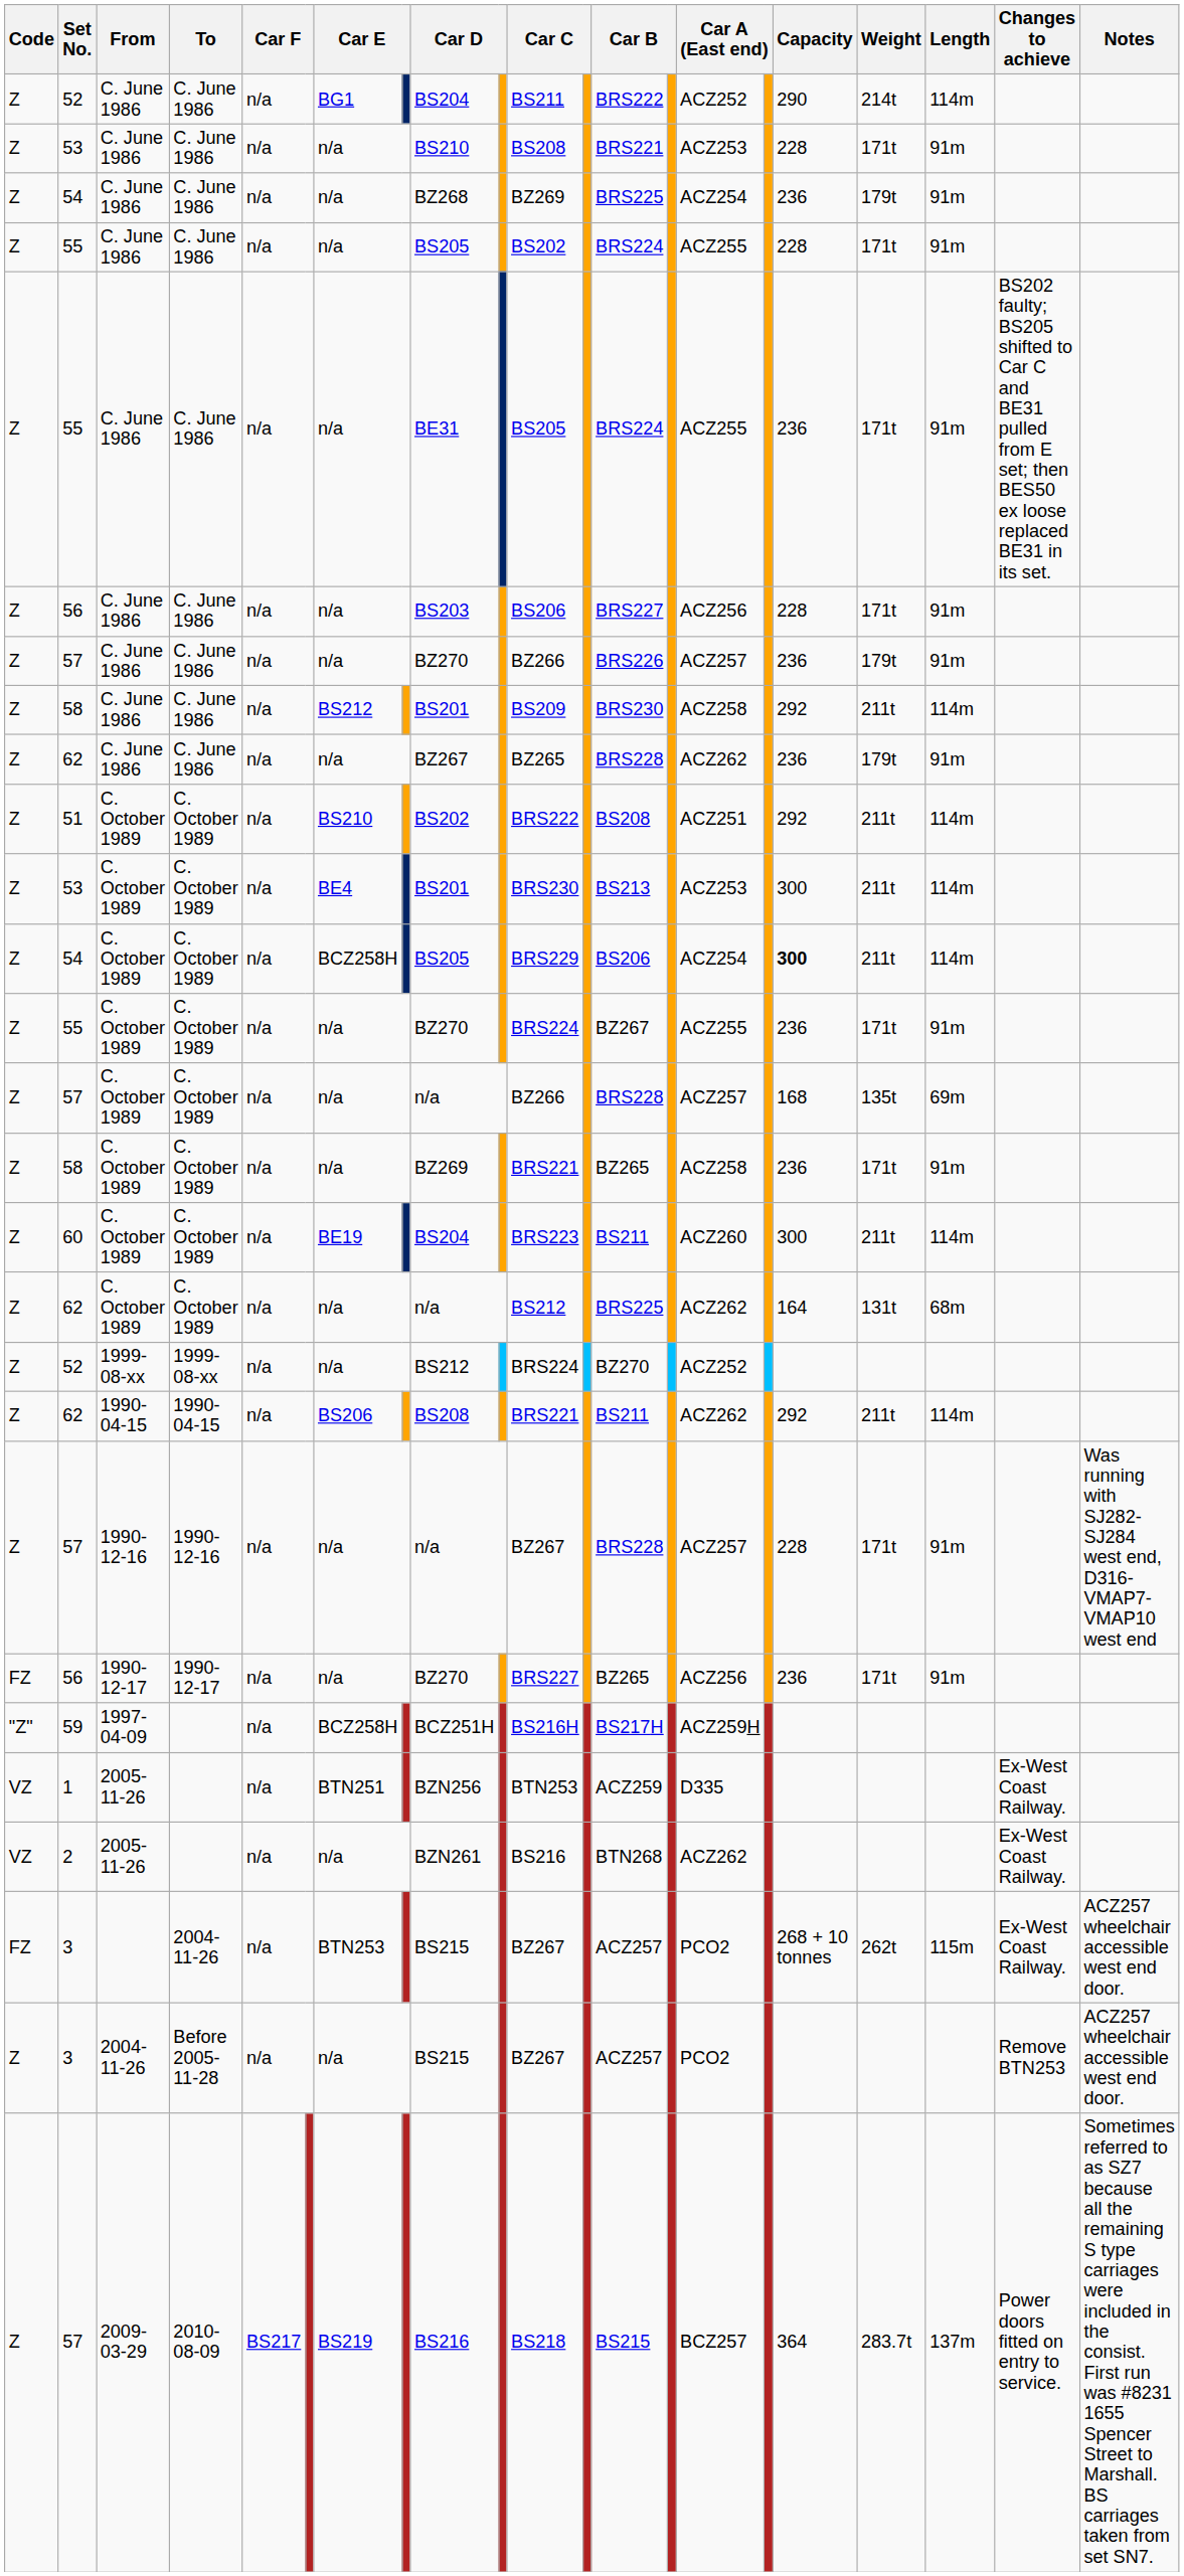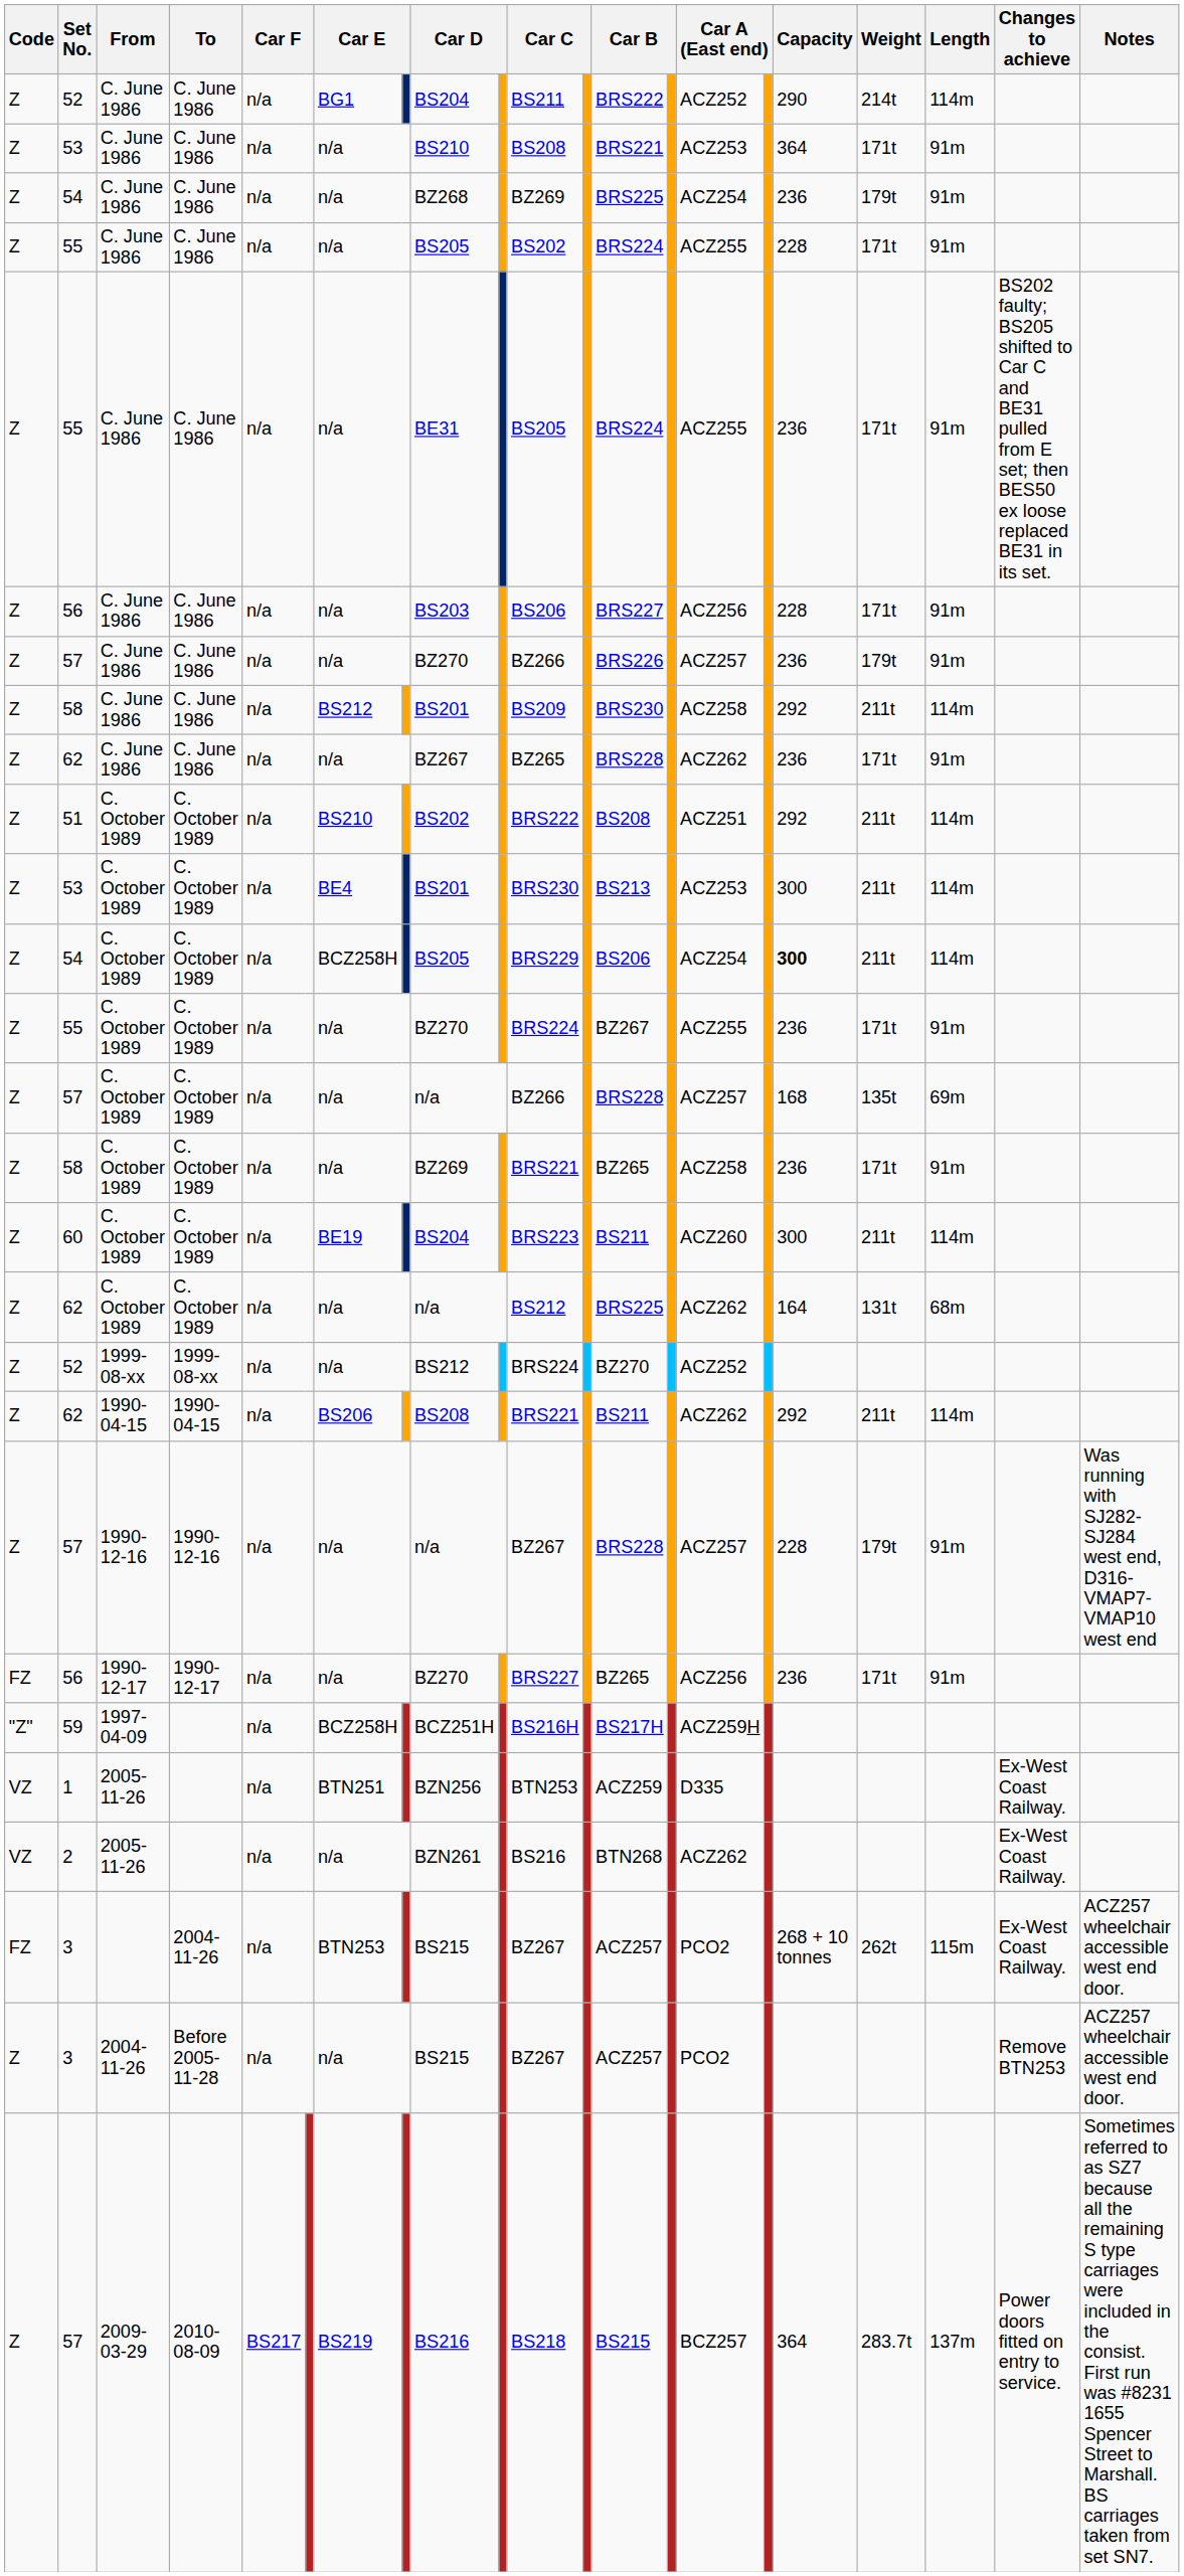53 / C. June 1986 | Capacity: 228 -> 364
62 / C. June 1986 | Weight: 179t -> 171t
57 / 1990-12-16 | Weight: 171t -> 179t
